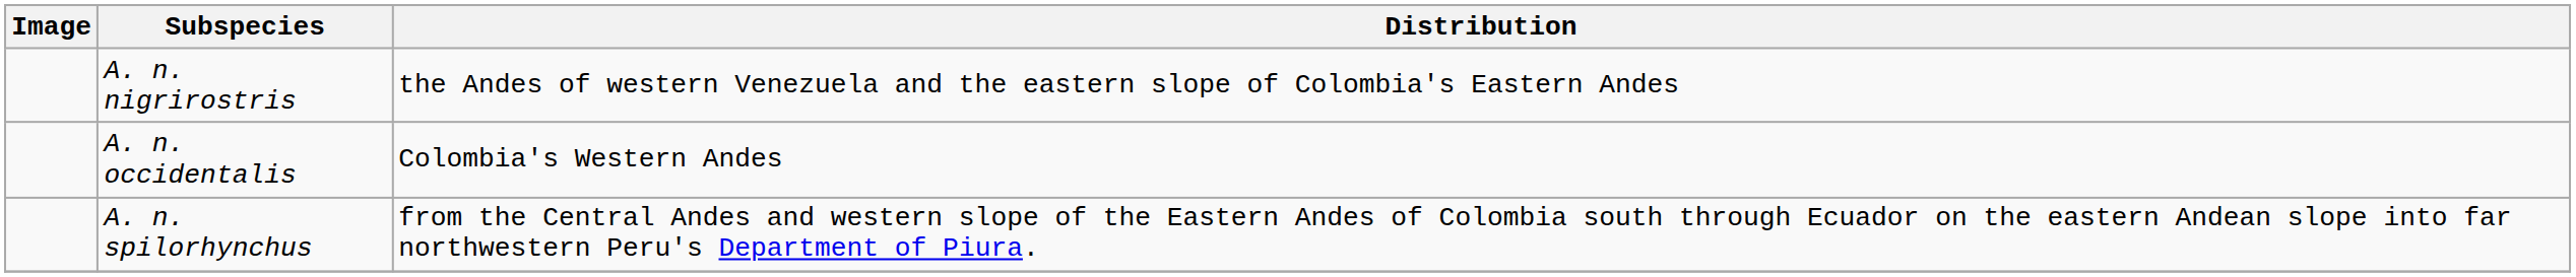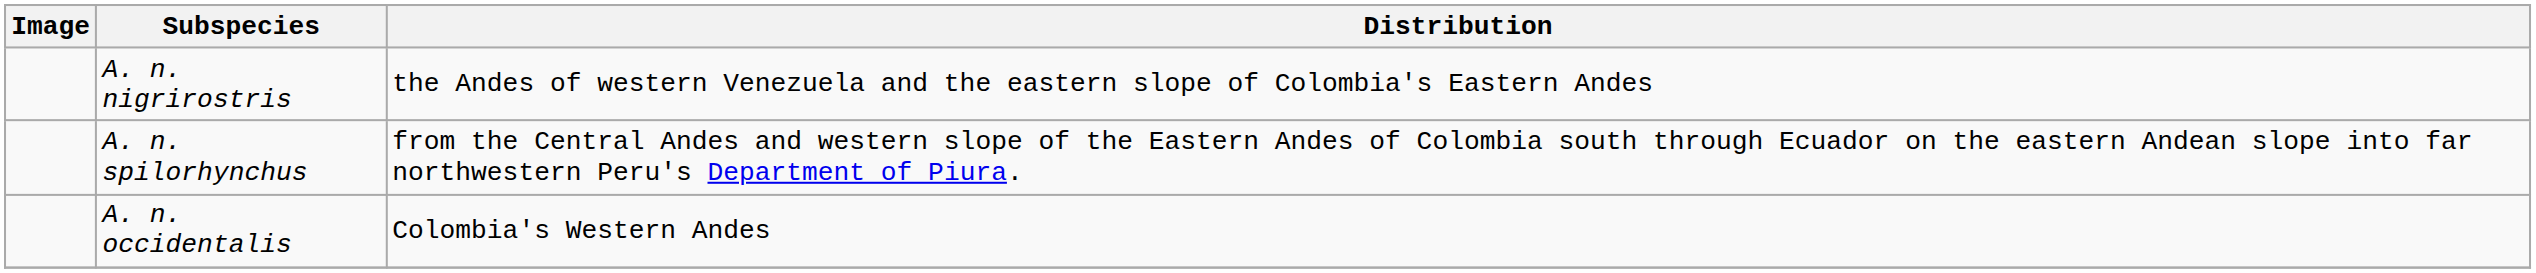rows swapped: A. n. occidentalis <-> A. n. spilorhynchus
